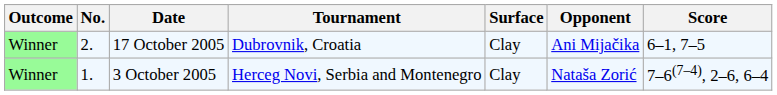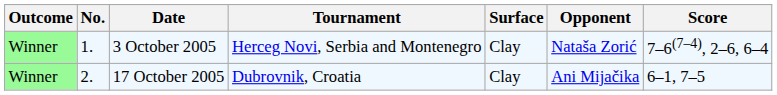rows swapped: 3 October 2005 <-> 17 October 2005
